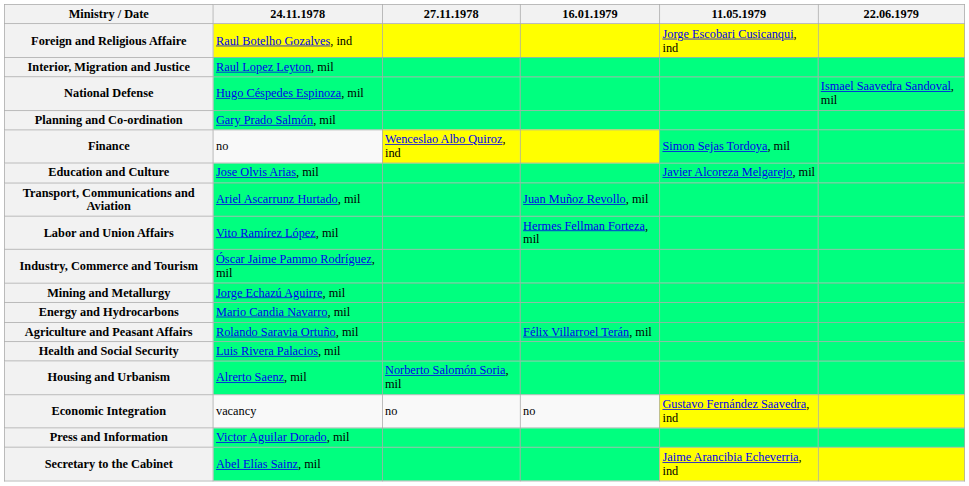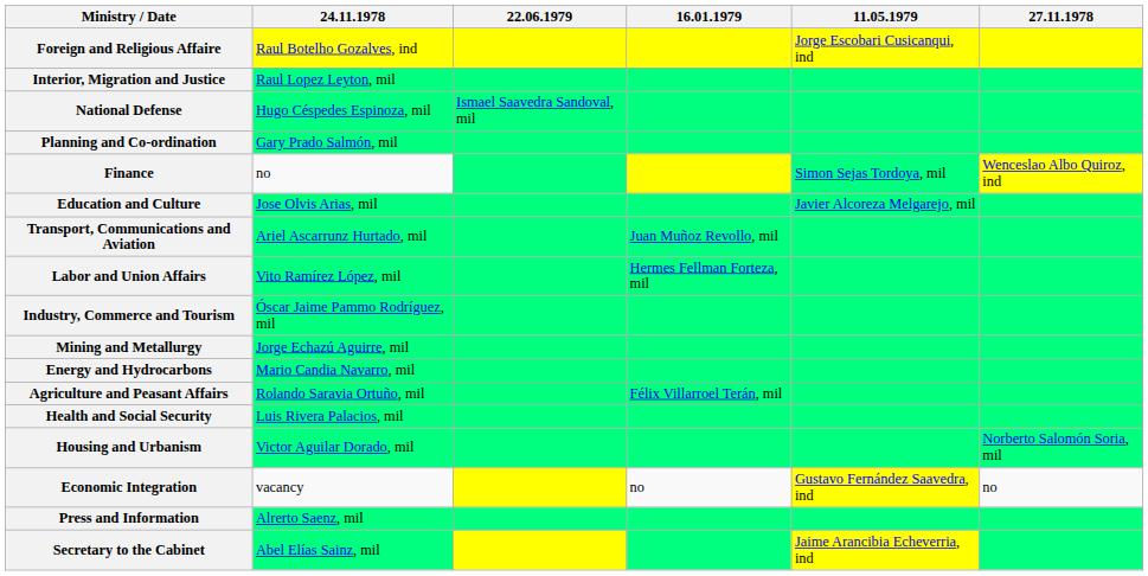columns swapped: 27.11.1978 <-> 22.06.1979
Housing and Urbanism | 24.11.1978: Alrerto Saenz, mil -> Victor Aguilar Dorado, mil
Press and Information | 24.11.1978: Victor Aguilar Dorado, mil -> Alrerto Saenz, mil
